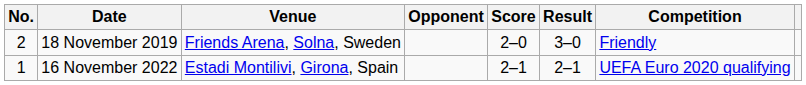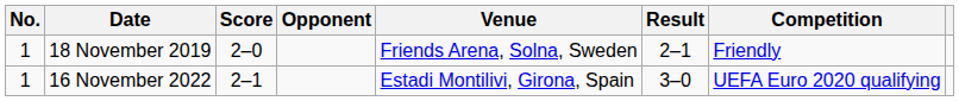columns swapped: Venue <-> Score
18 November 2019 | No.: 2 -> 1
18 November 2019 | Result: 3–0 -> 2–1
16 November 2022 | Result: 2–1 -> 3–0
